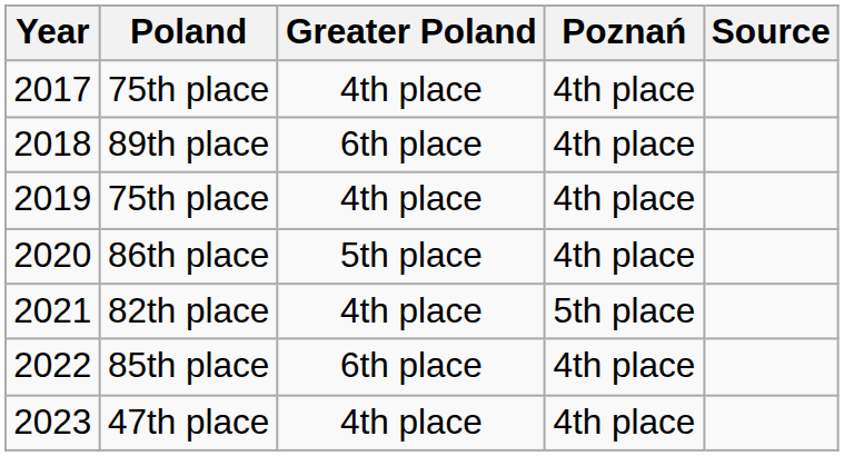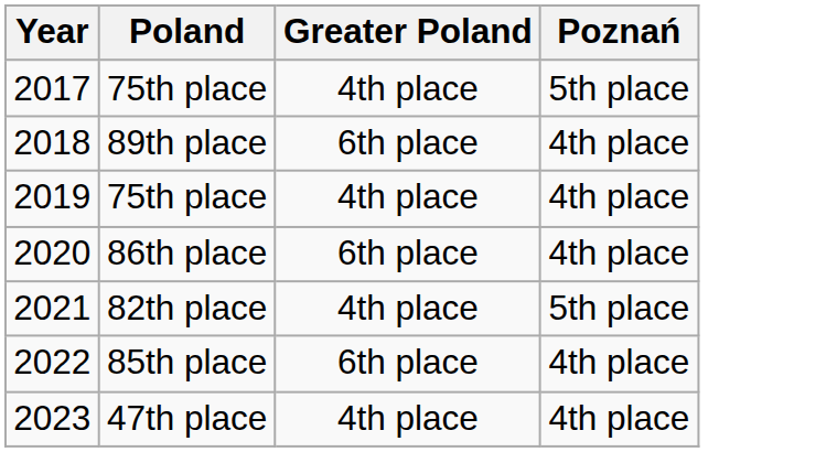- column: Source
2017 | Poznań: 4th place -> 5th place
2020 | Greater Poland: 5th place -> 6th place
